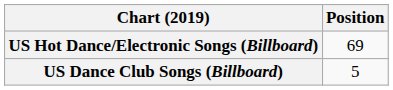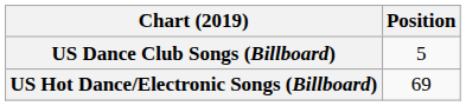rows swapped: US Dance Club Songs (Billboard) <-> US Hot Dance/Electronic Songs (Billboard)
